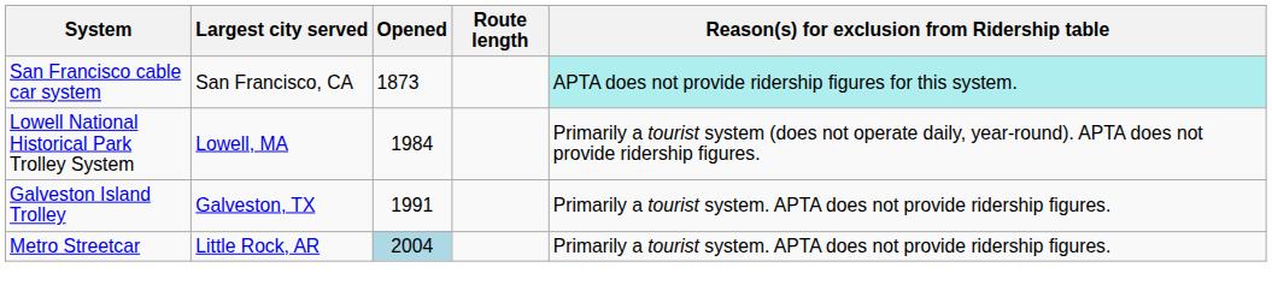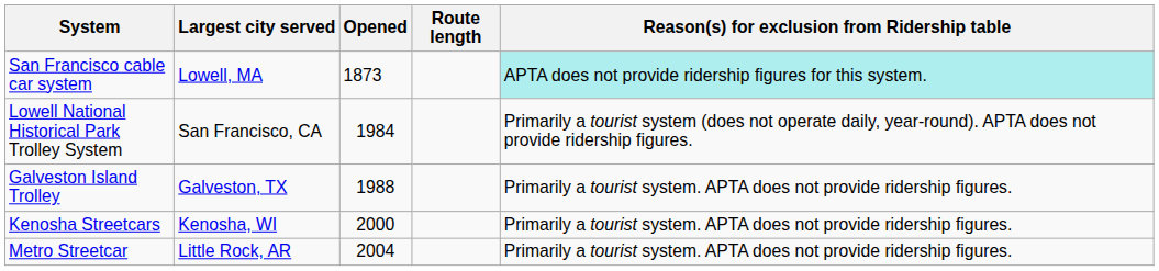San Francisco cable car system | Largest city served: San Francisco, CA -> Lowell, MA
Lowell National Historical Park Trolley System | Largest city served: Lowell, MA -> San Francisco, CA
Galveston Island Trolley | Opened: 1991 -> 1988
+ row: Kenosha Streetcars | Kenosha, WI | 2000 | Primarily a tourist system. APTA does not provide ridership figures.
Metro Streetcar | Opened: lightblue background -> no background
